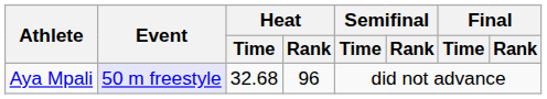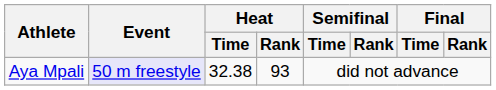Aya Mpali | Heat / Time: 32.68 -> 32.38
Aya Mpali | Heat / Rank: 96 -> 93
